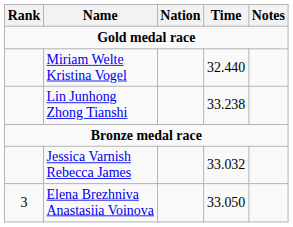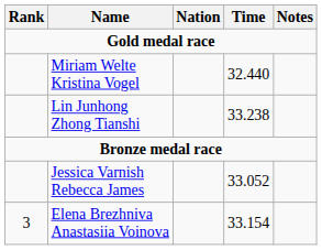Jessica Varnish Rebecca James | Time: 33.032 -> 33.052
Elena Brezhniva Anastasiia Voinova | Time: 33.050 -> 33.154
